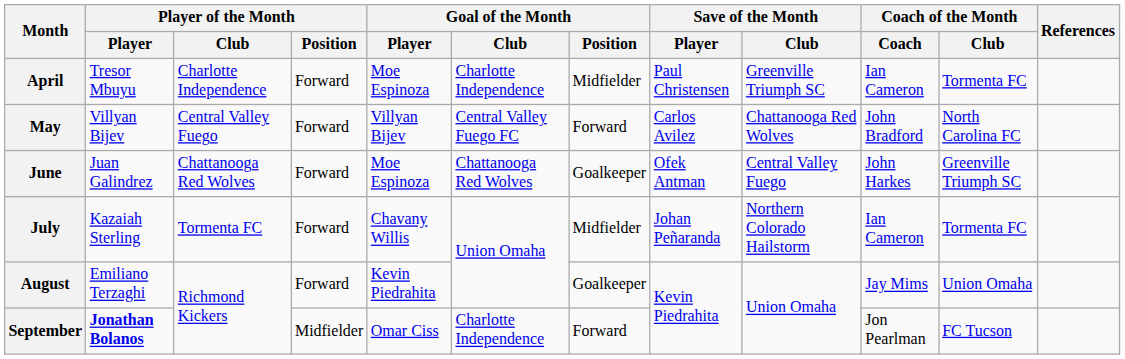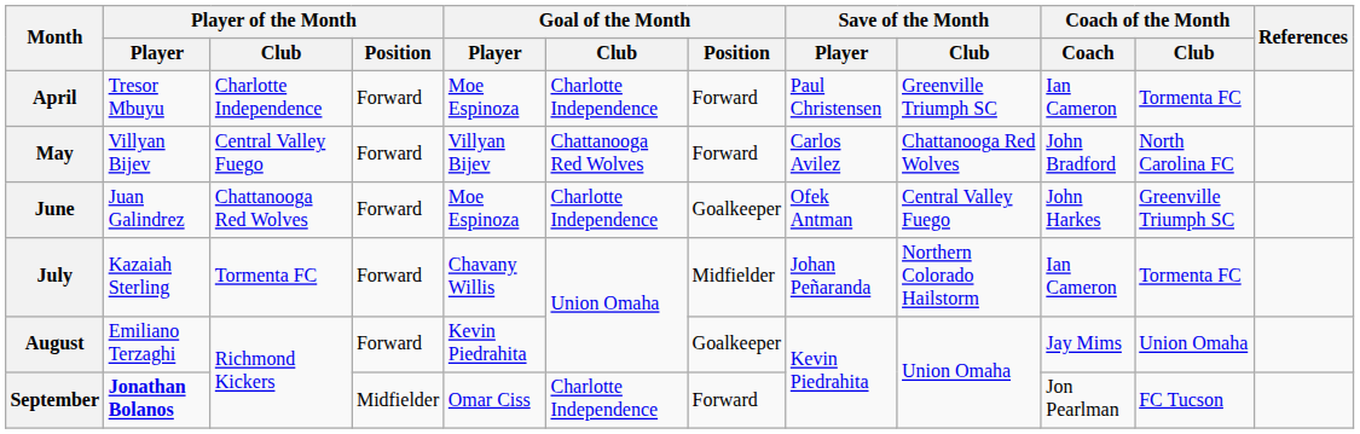April | Goal of the Month / Position: Midfielder -> Forward
May | Goal of the Month / Club: Central Valley Fuego FC -> Chattanooga Red Wolves
June | Goal of the Month / Club: Chattanooga Red Wolves -> Charlotte Independence
